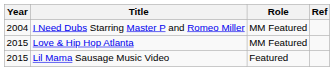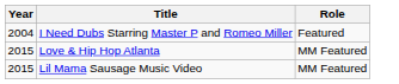- column: Ref
I Need Dubs Starring Master P and Romeo Miller | Role: MM Featured -> Featured
Lil Mama Sausage Music Video | Role: Featured -> MM Featured
